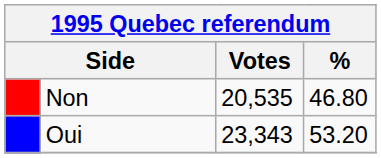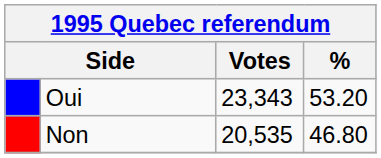rows swapped: Oui <-> Non
